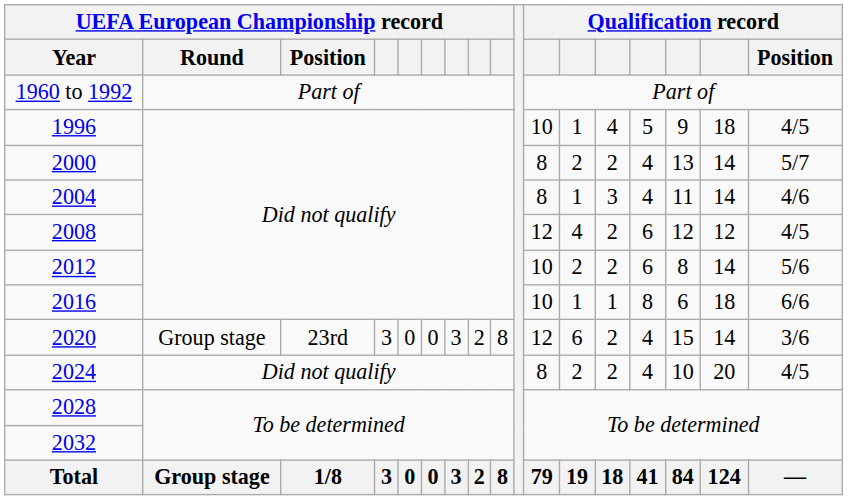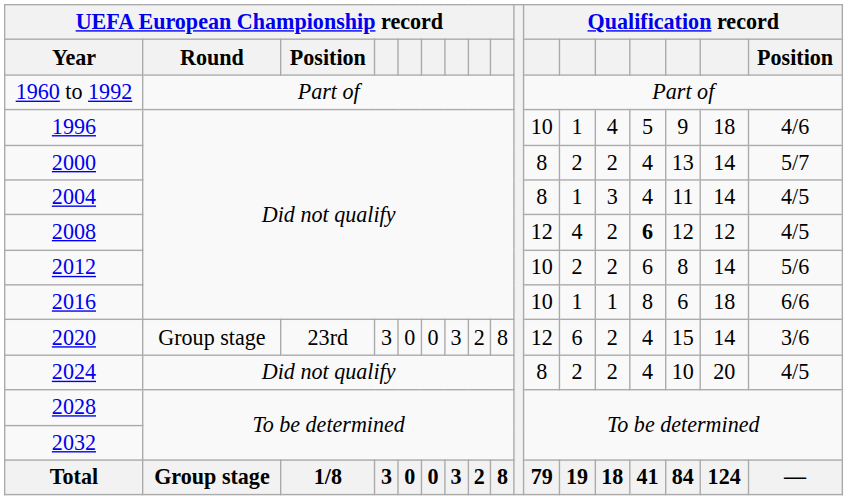1996 | Qualification record / Position: 4/5 -> 4/6
2004 | Qualification record / Position: 4/6 -> 4/5
2008 | column 14: normal -> bold
